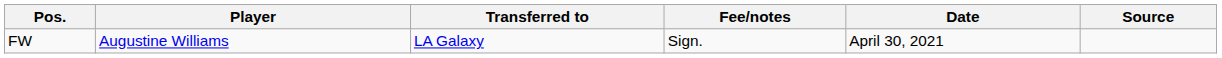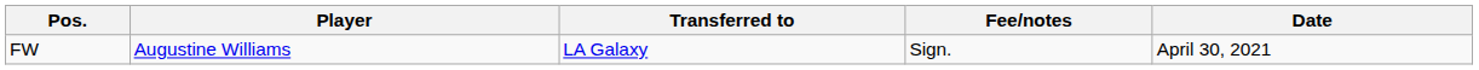- column: Source
